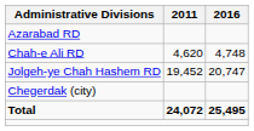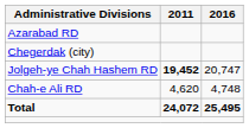rows swapped: Chah-e Ali RD <-> Chegerdak (city)
Jolgeh-ye Chah Hashem RD | 2011: normal -> bold
